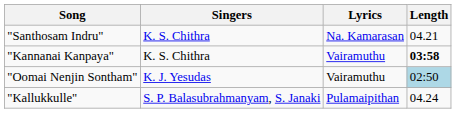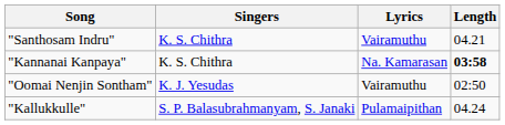"Santhosam Indru" | Lyrics: Na. Kamarasan -> Vairamuthu
"Kannanai Kanpaya" | Lyrics: Vairamuthu -> Na. Kamarasan
"Oomai Nenjin Sontham" | Length: lightblue background -> no background
